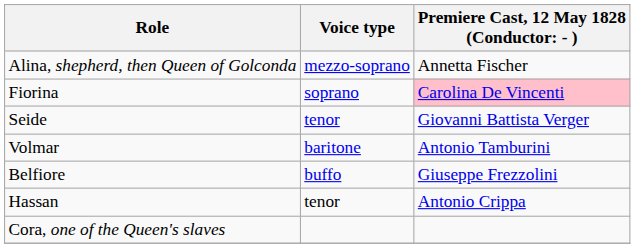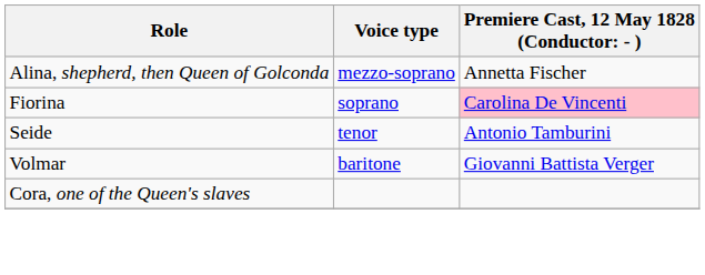Seide | column 3: Giovanni Battista Verger -> Antonio Tamburini
Volmar | column 3: Antonio Tamburini -> Giovanni Battista Verger
- row: Belfiore | buffo | Giuseppe Frezzolini
- row: Hassan | tenor | Antonio Crippa
